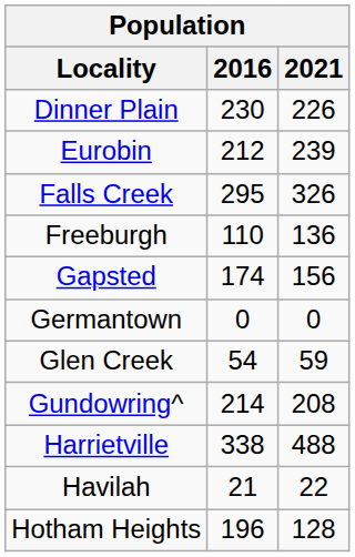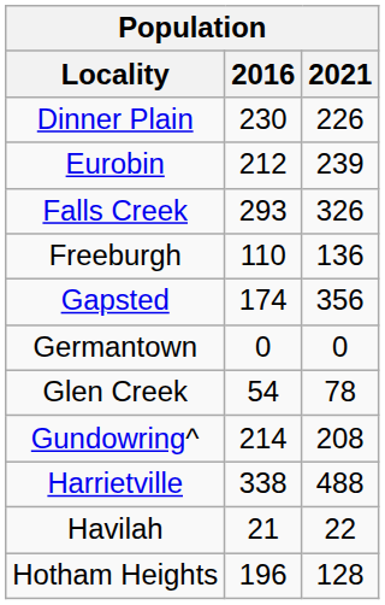Falls Creek | 2016: 295 -> 293
Gapsted | 2021: 156 -> 356
Glen Creek | 2021: 59 -> 78
